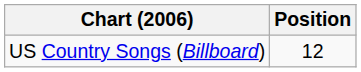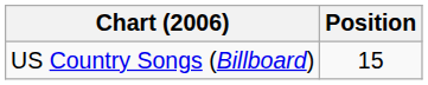US Country Songs (Billboard) | Position: 12 -> 15
